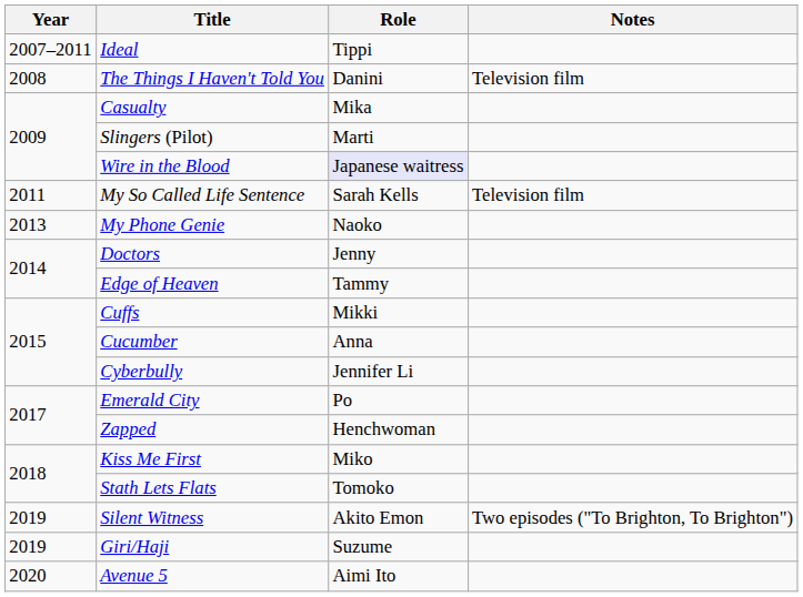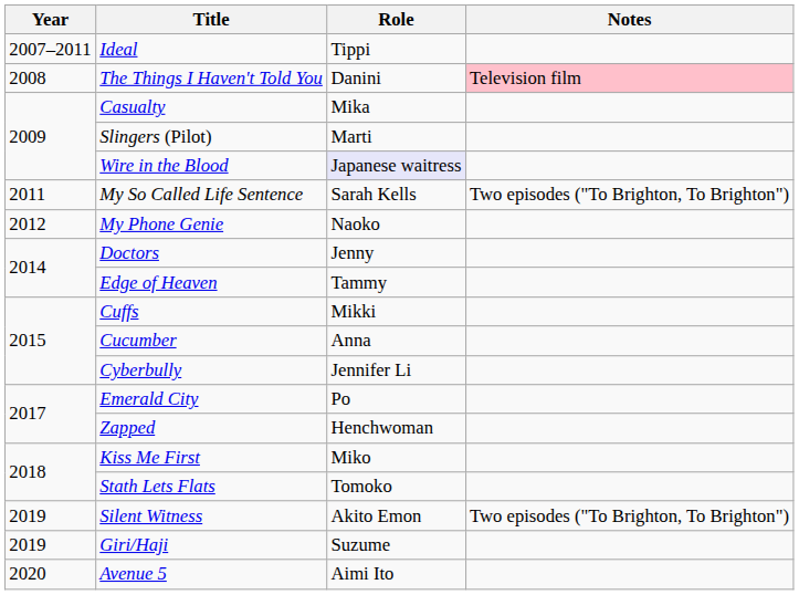The Things I Haven't Told You | Notes: no background -> pink background
My So Called Life Sentence | Notes: Television film -> Two episodes ("To Brighton, To Brighton")
My Phone Genie | Year: 2013 -> 2012
